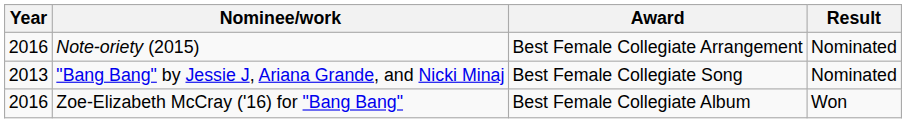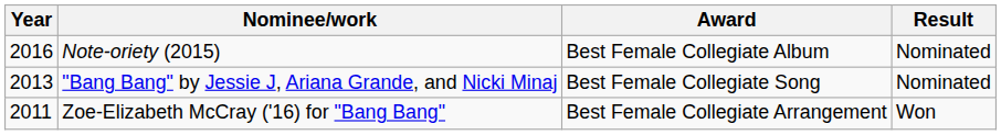Note-oriety (2015) | Award: Best Female Collegiate Arrangement -> Best Female Collegiate Album
Zoe-Elizabeth McCray ('16) for "Bang Bang" | Year: 2016 -> 2011
Zoe-Elizabeth McCray ('16) for "Bang Bang" | Award: Best Female Collegiate Album -> Best Female Collegiate Arrangement
